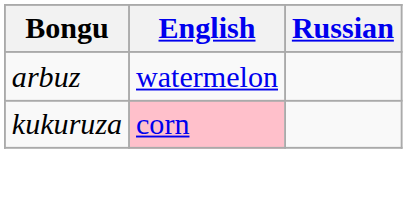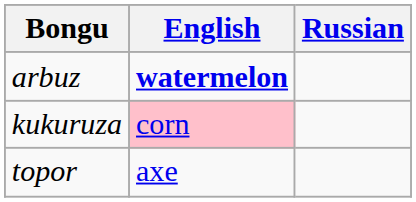arbuz | English: normal -> bold
+ row: topor | axe
